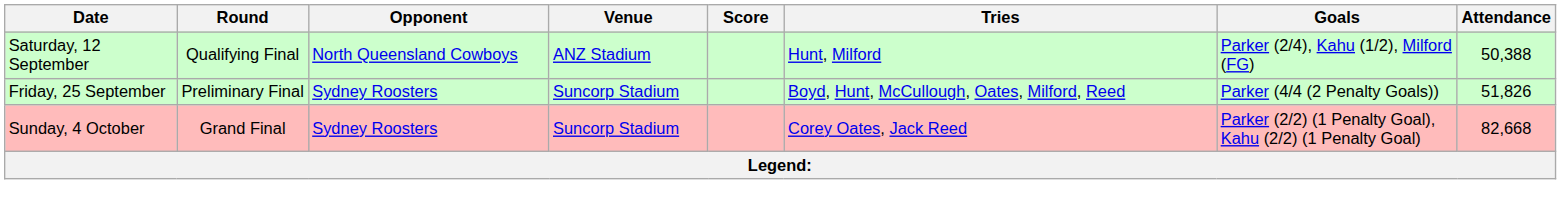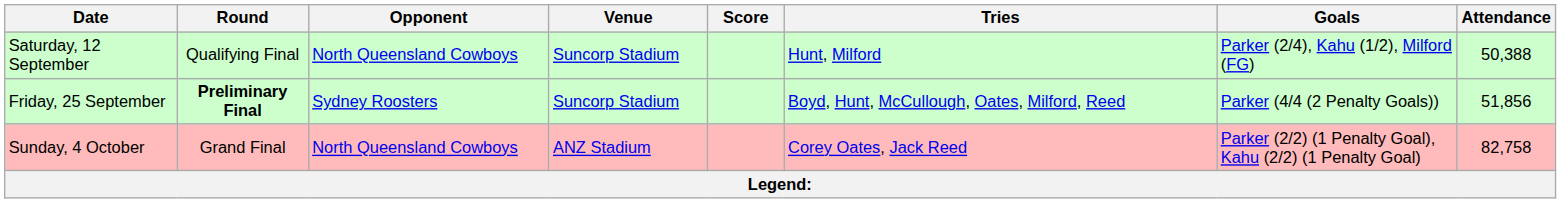Saturday, 12 September | Venue: ANZ Stadium -> Suncorp Stadium
Friday, 25 September | Round: normal -> bold
Friday, 25 September | Attendance: 51,826 -> 51,856
Sunday, 4 October | Opponent: Sydney Roosters -> North Queensland Cowboys
Sunday, 4 October | Venue: Suncorp Stadium -> ANZ Stadium
Sunday, 4 October | Attendance: 82,668 -> 82,758
